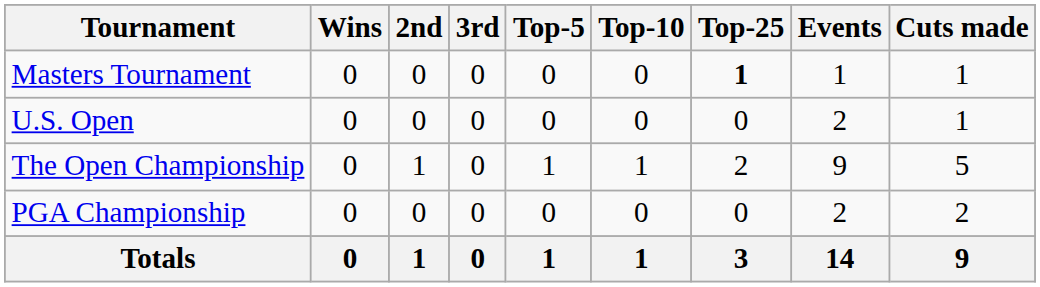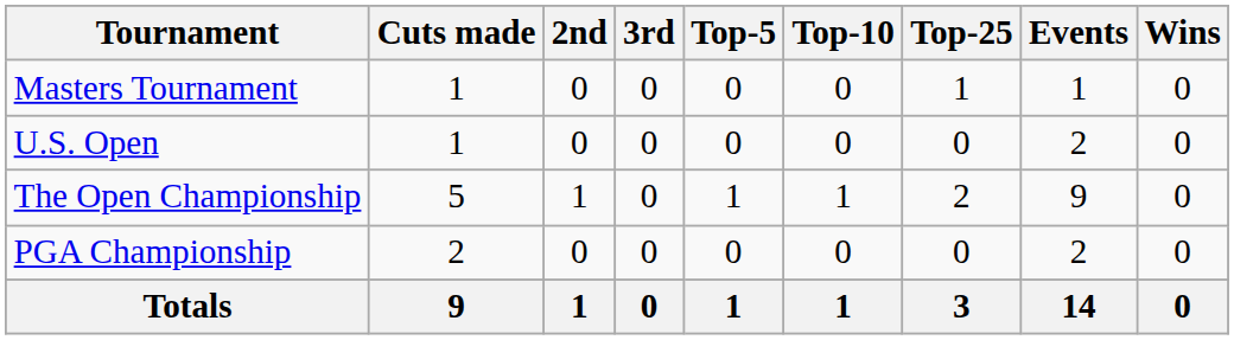columns swapped: Wins <-> Cuts made
Masters Tournament | Top-25: bold -> normal
